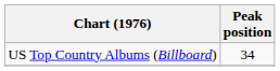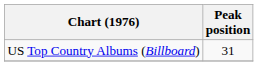US Top Country Albums (Billboard) | Peak position: 34 -> 31
